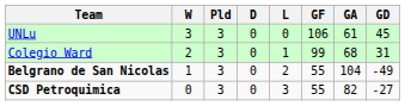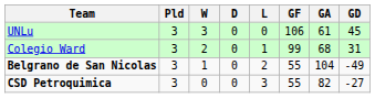columns swapped: Pld <-> W
